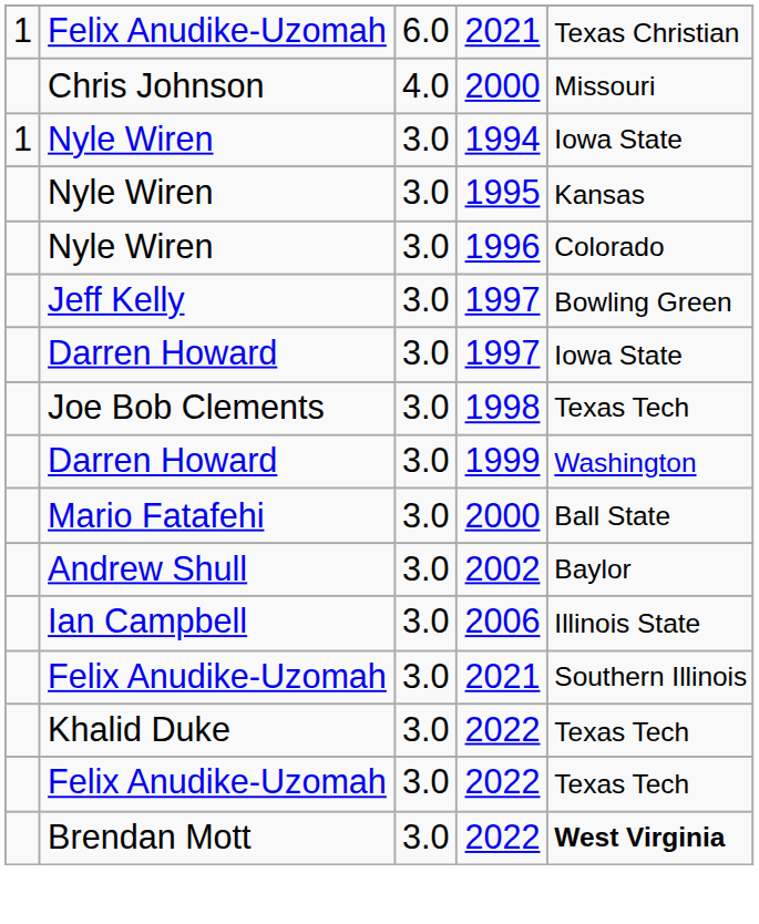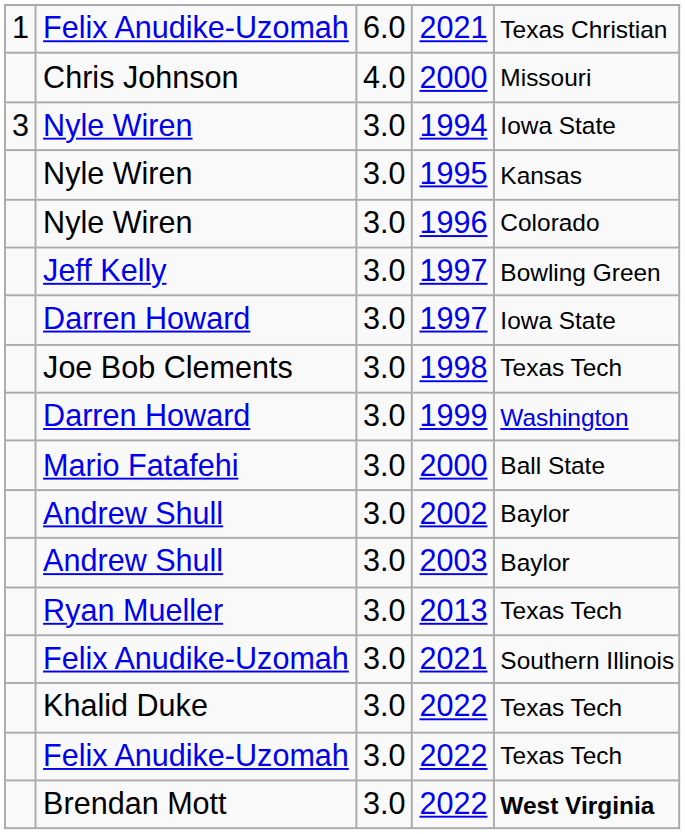1994 | column 1: 1 -> 3
+ row: Andrew Shull | 3.0 | 2003 | Baylor
- row: Ian Campbell | 3.0 | 2006 | Illinois State
+ row: Ryan Mueller | 3.0 | 2013 | Texas Tech
